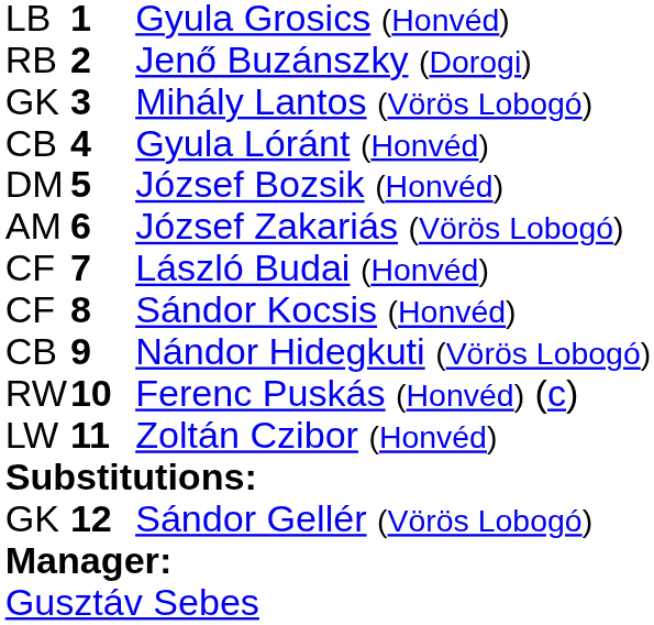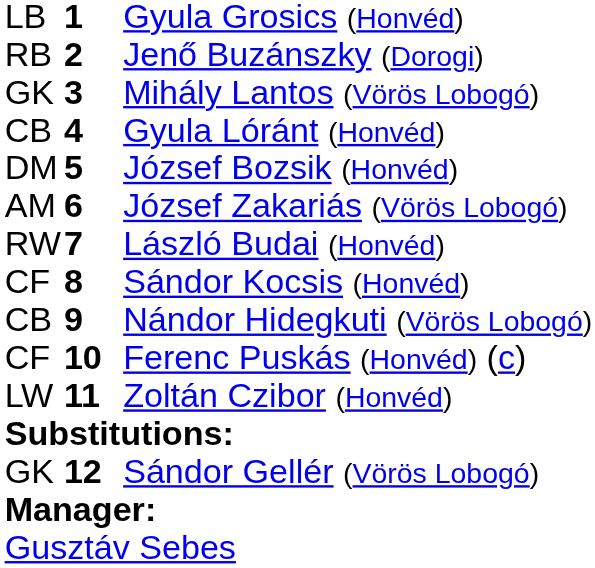László Budai (Honvéd) | column 1: CF -> RW
Ferenc Puskás (Honvéd) (c) | column 1: RW -> CF
